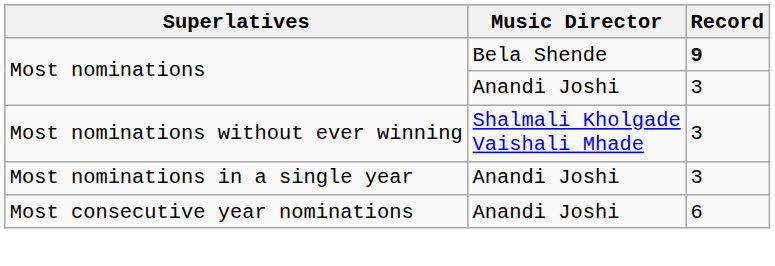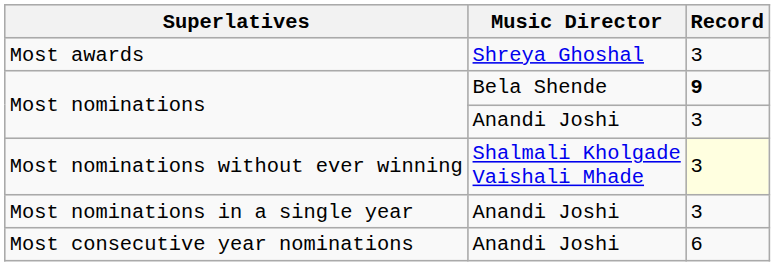+ row: Most awards | Shreya Ghoshal | 3
Most nominations without ever winning | Record: no background -> lightyellow background
